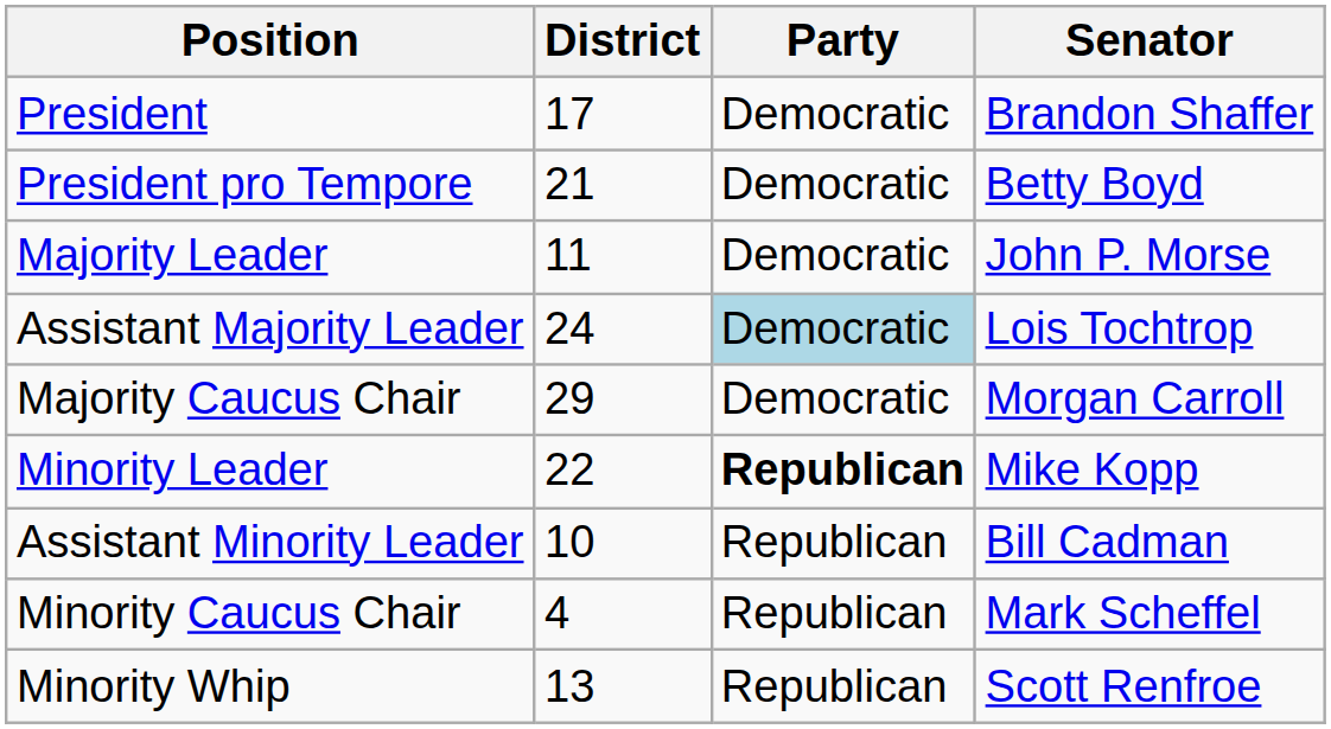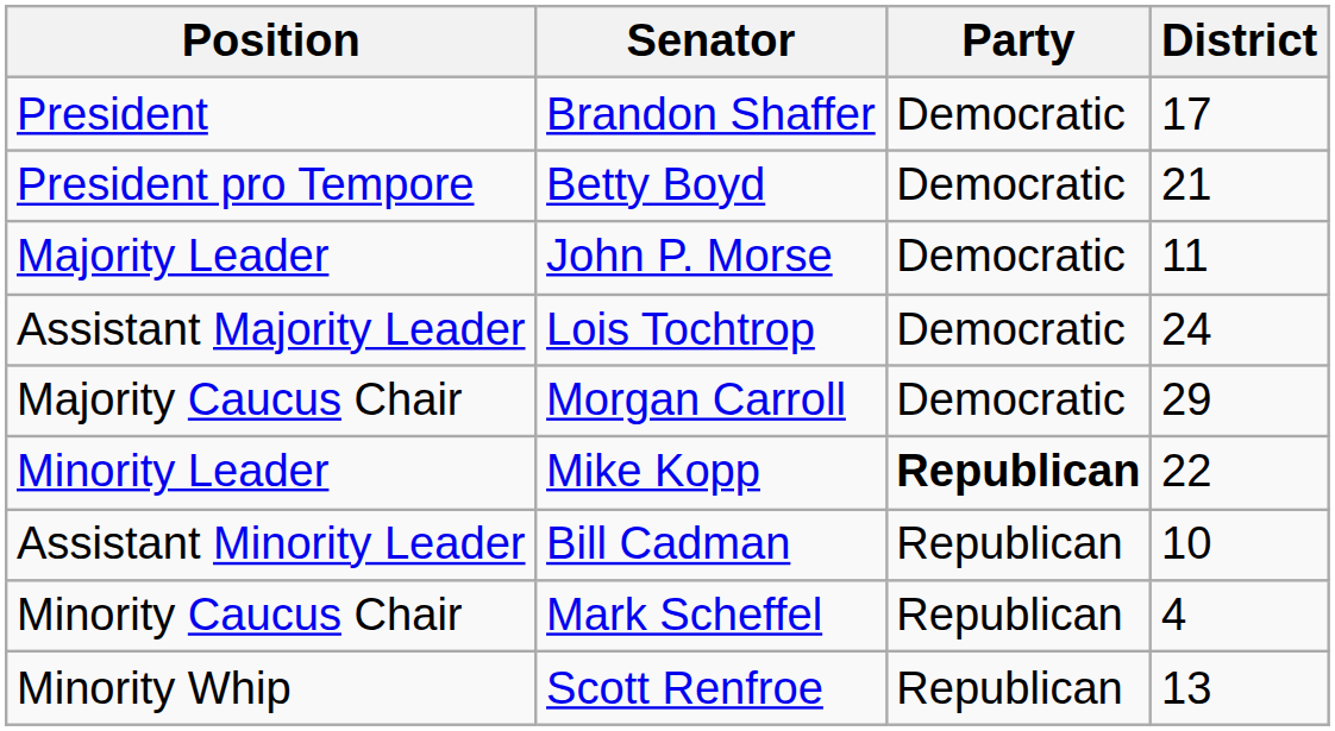columns swapped: Senator <-> District
Assistant Majority Leader | Party: lightblue background -> no background
